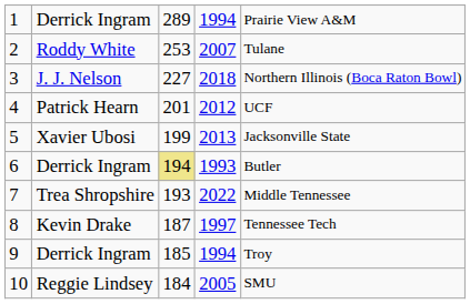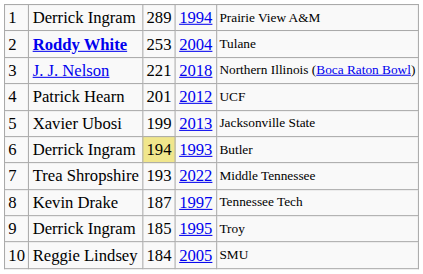2 | column 2: normal -> bold
2 | column 4: 2007 -> 2004
3 | column 3: 227 -> 221
9 | column 4: 1994 -> 1995
